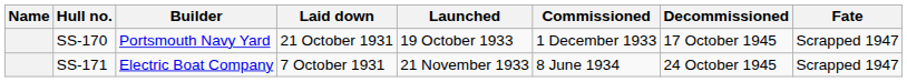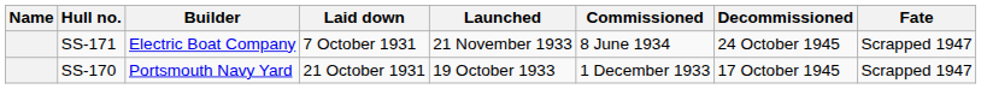rows swapped: SS-170 <-> SS-171
